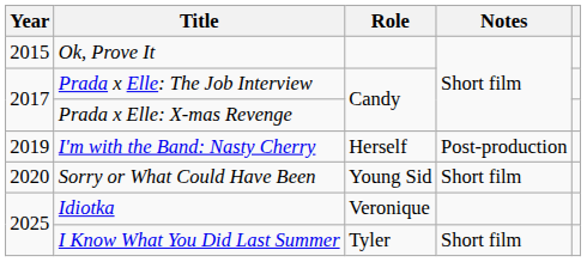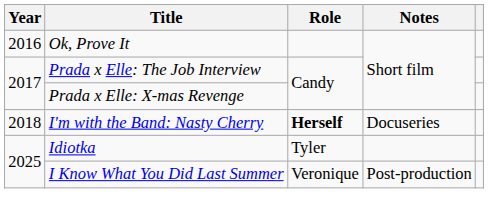Ok, Prove It | Year: 2015 -> 2016
I'm with the Band: Nasty Cherry | Year: 2019 -> 2018
I'm with the Band: Nasty Cherry | Role: normal -> bold
I'm with the Band: Nasty Cherry | Notes: Post-production -> Docuseries
- row: 2020 | Sorry or What Could Have Been | Young Sid | Short film
Idiotka | Role: Veronique -> Tyler
I Know What You Did Last Summer | Role: Tyler -> Veronique
I Know What You Did Last Summer | Notes: Short film -> Post-production
